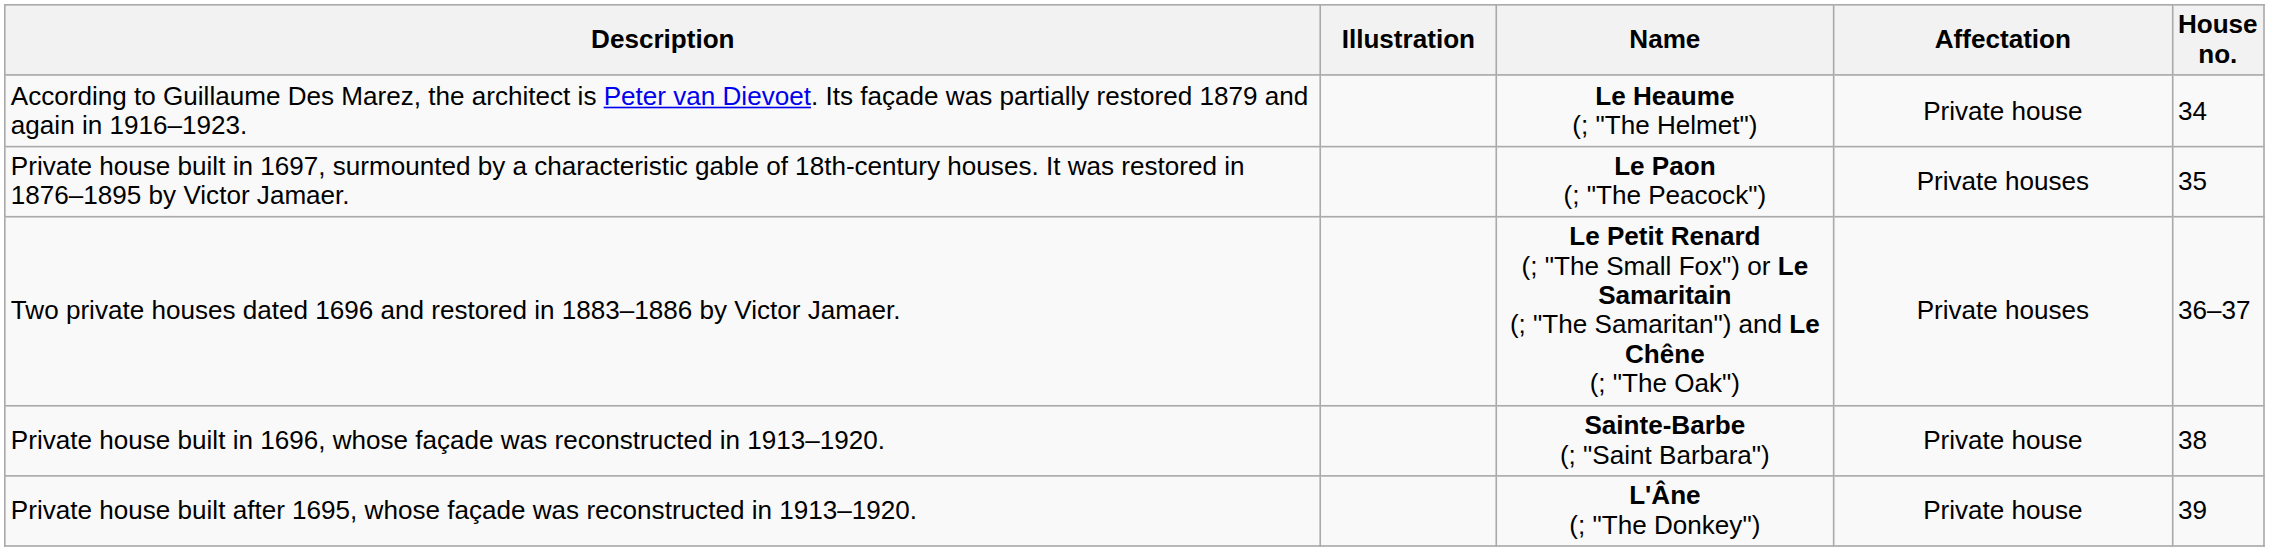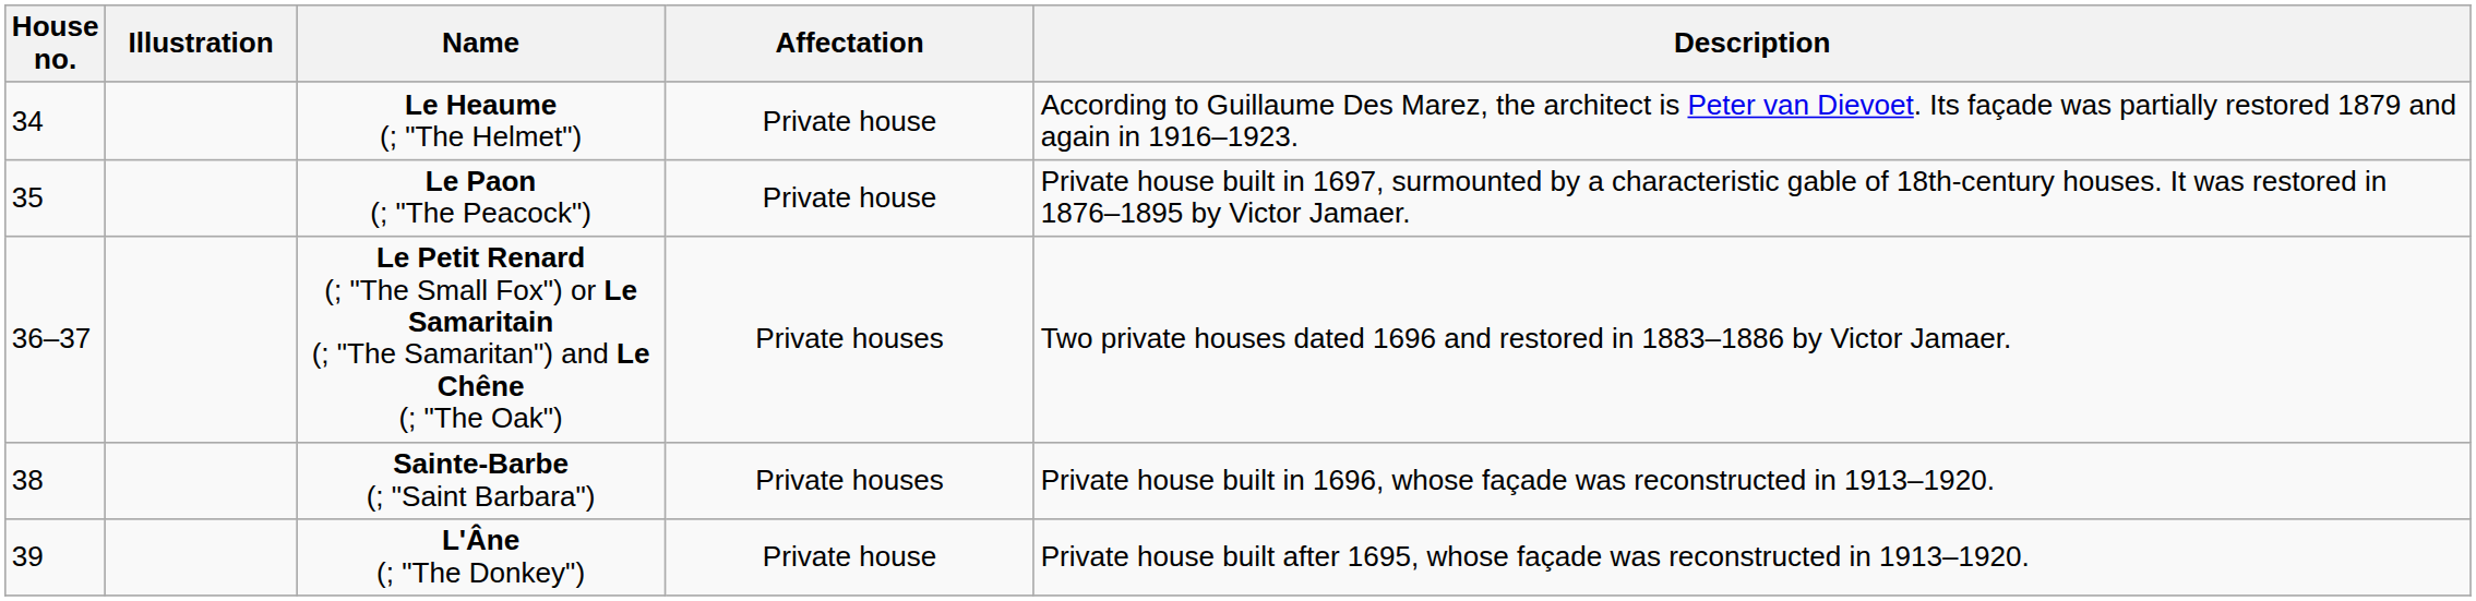columns swapped: House no. <-> Description
Le Paon (; "The Peacock") | Affectation: Private houses -> Private house
Sainte-Barbe (; "Saint Barbara") | Affectation: Private house -> Private houses
